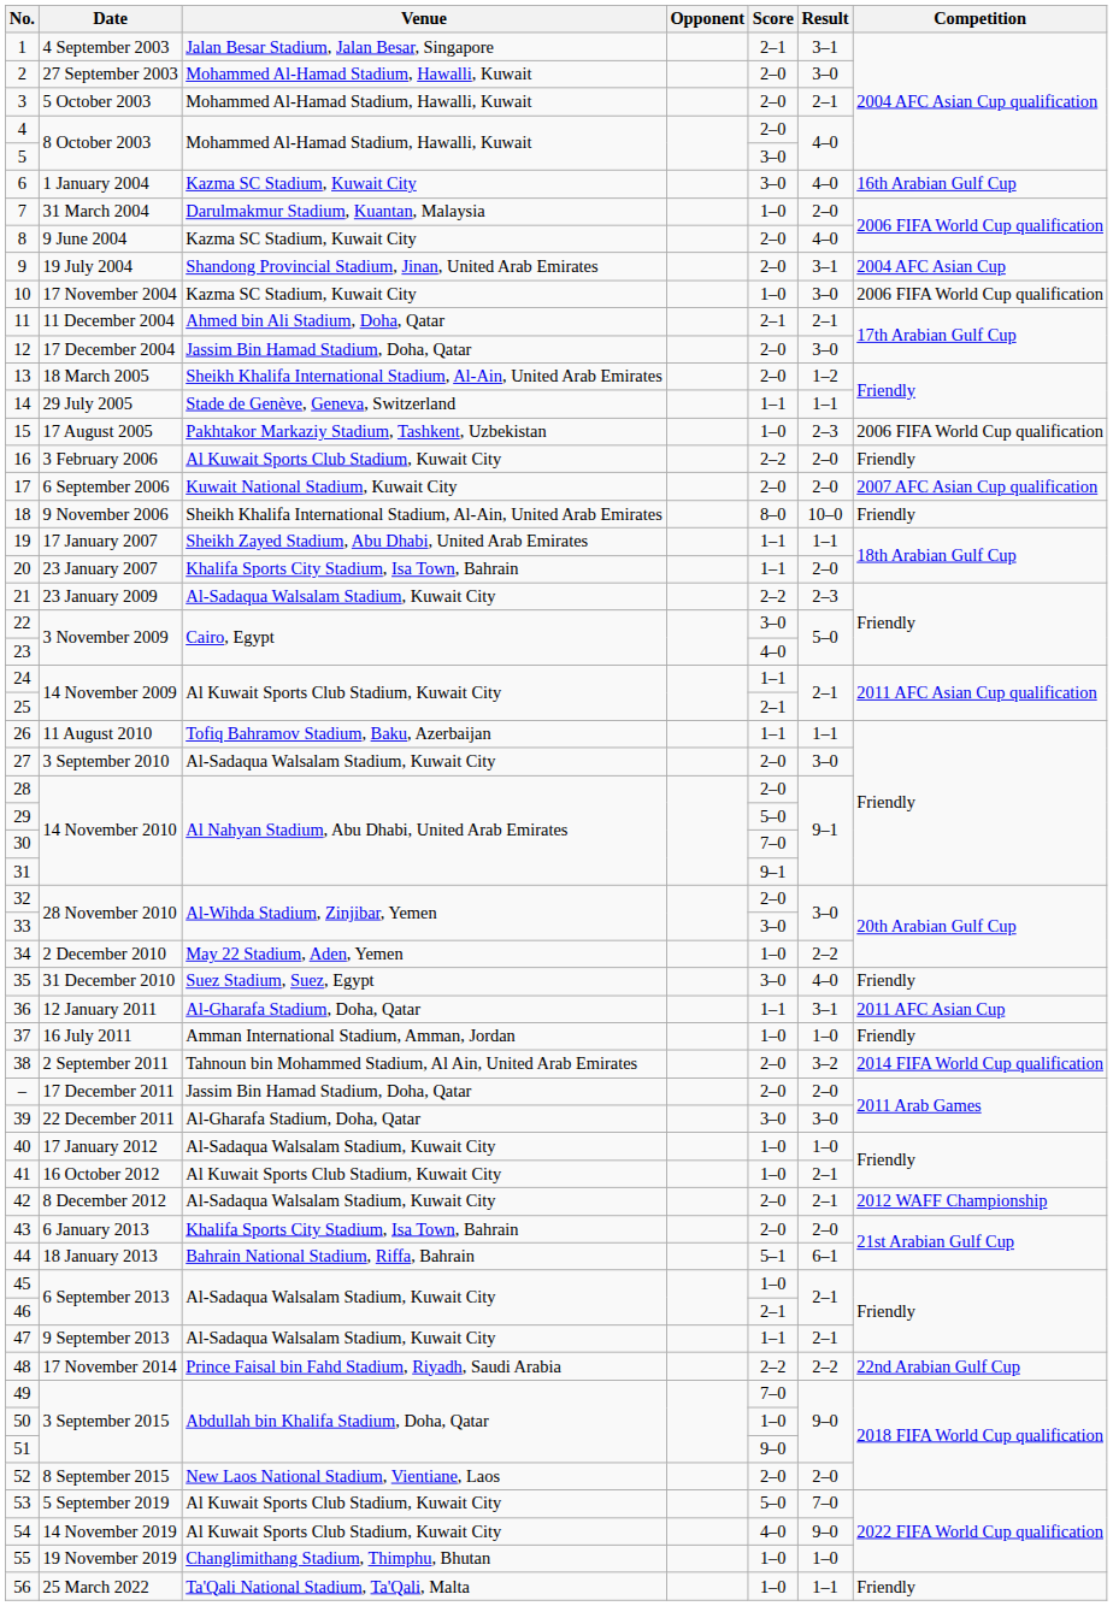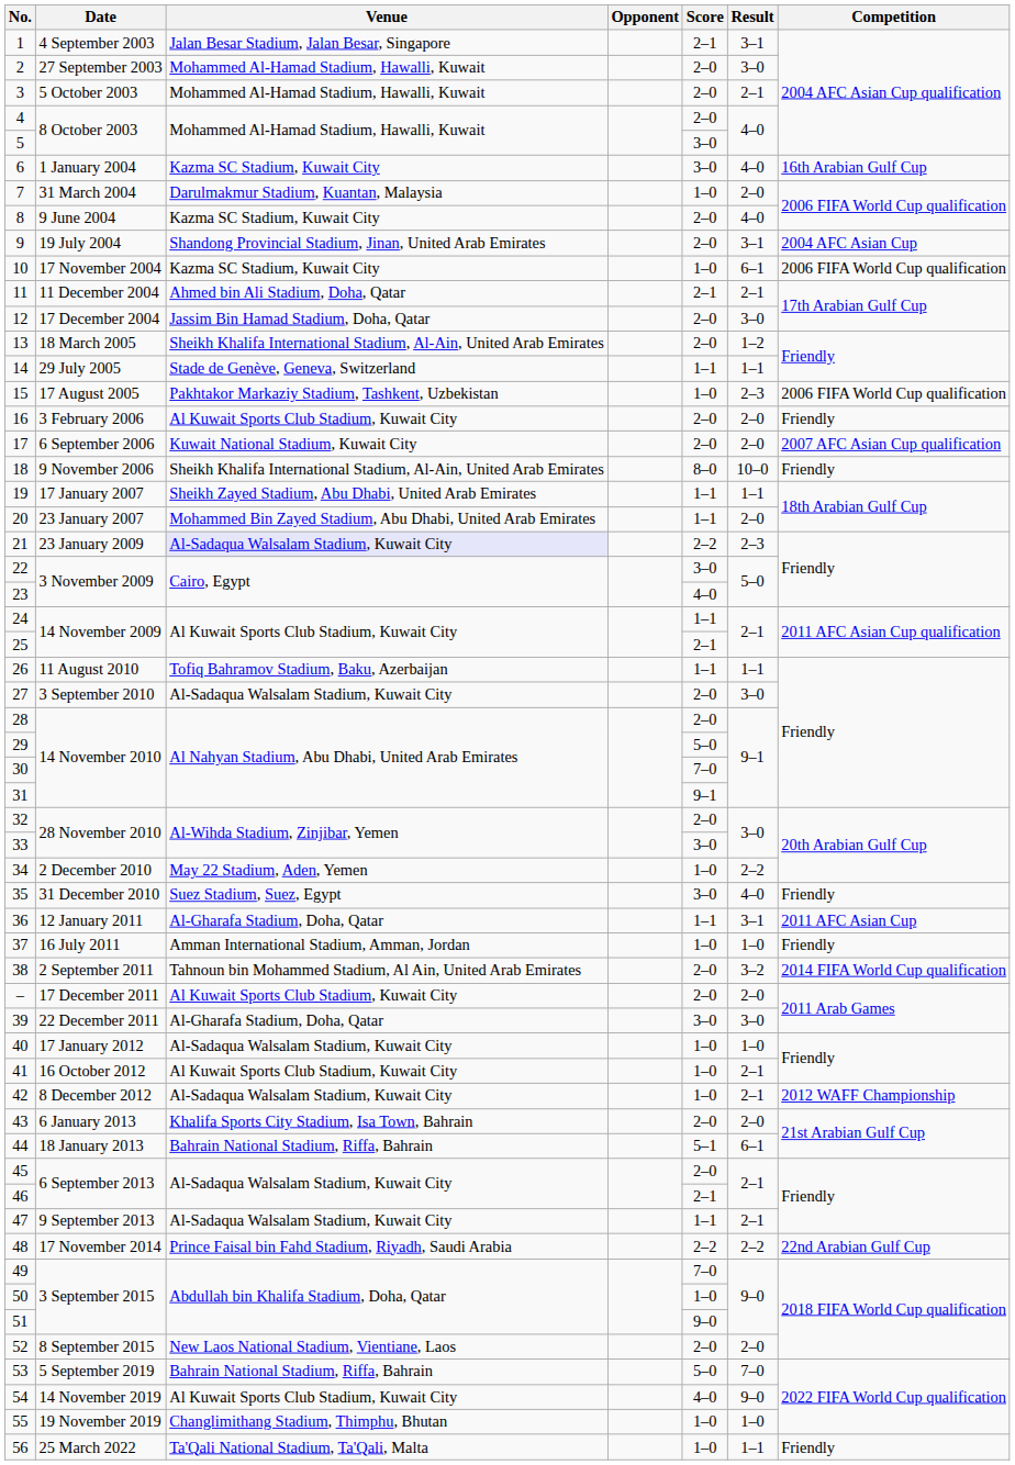10 | Result: 3–0 -> 6–1
16 | Score: 2–2 -> 2–0
20 | Venue: Khalifa Sports City Stadium, Isa Town, Bahrain -> Mohammed Bin Zayed Stadium, Abu Dhabi, United Arab Emirates
21 | Venue: no background -> lavender background
– | Venue: Jassim Bin Hamad Stadium, Doha, Qatar -> Al Kuwait Sports Club Stadium, Kuwait City
42 | Score: 2–0 -> 1–0
45 | Score: 1–0 -> 2–0
53 | Venue: Al Kuwait Sports Club Stadium, Kuwait City -> Bahrain National Stadium, Riffa, Bahrain
